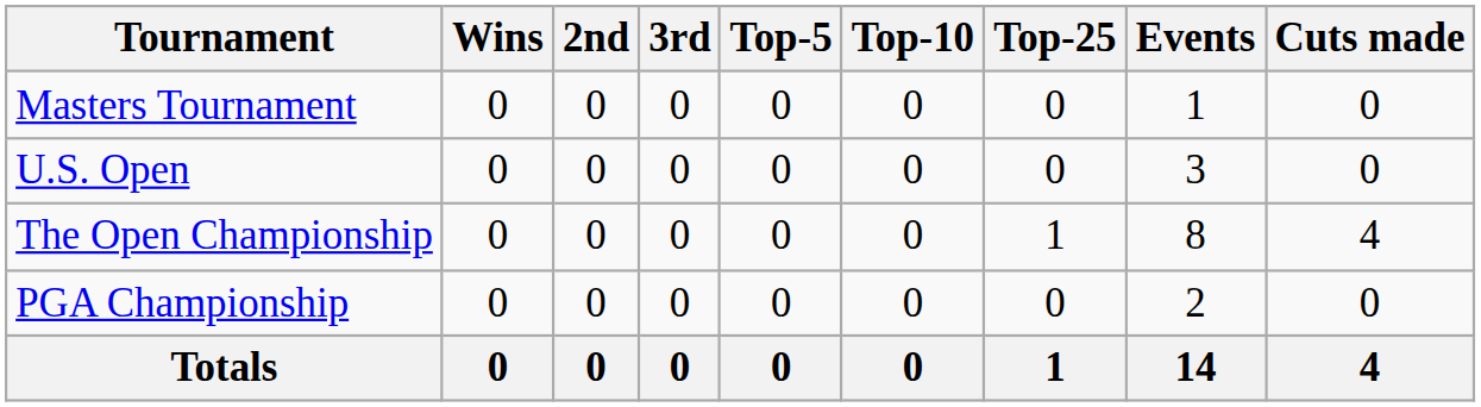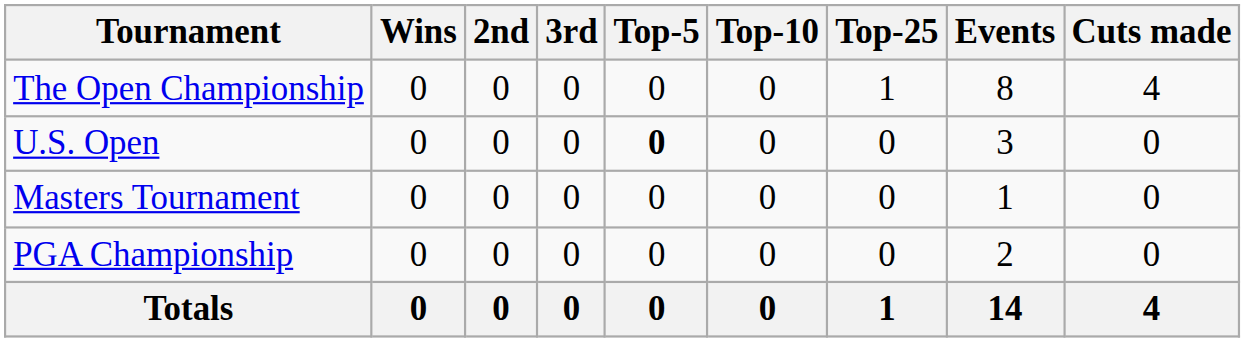rows swapped: Masters Tournament <-> The Open Championship
U.S. Open | Top-5: normal -> bold
